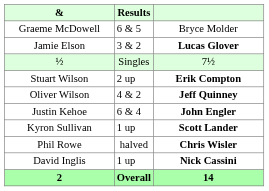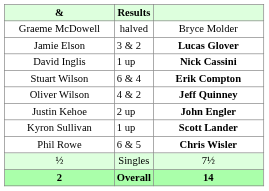Graeme McDowell | Results: 6 & 5 -> halved
rows swapped: David Inglis <-> ½
Stuart Wilson | Results: 2 up -> 6 & 4
Justin Kehoe | Results: 6 & 4 -> 2 up
Phil Rowe | Results: halved -> 6 & 5
